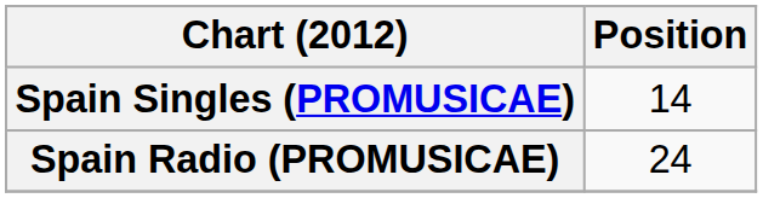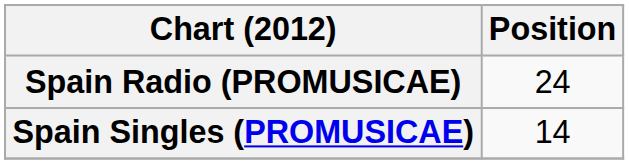rows swapped: Spain Singles (PROMUSICAE) <-> Spain Radio (PROMUSICAE)
